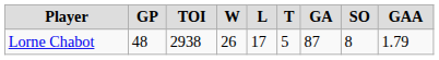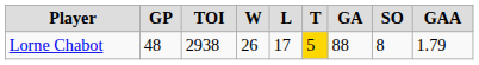Lorne Chabot | T: no background -> gold background
Lorne Chabot | GA: 87 -> 88
